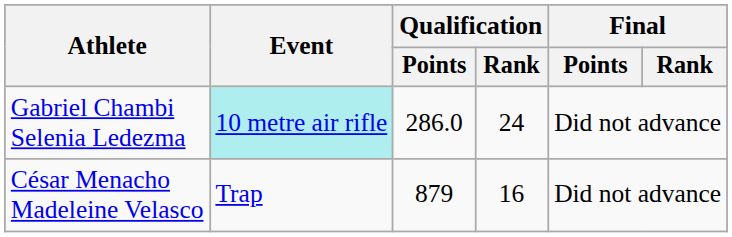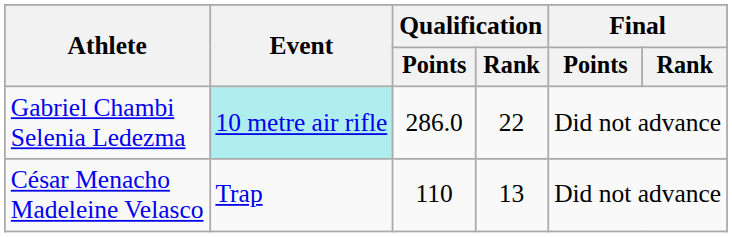Gabriel Chambi Selenia Ledezma | Qualification / Rank: 24 -> 22
César Menacho Madeleine Velasco | Qualification / Points: 879 -> 110
César Menacho Madeleine Velasco | Qualification / Rank: 16 -> 13
